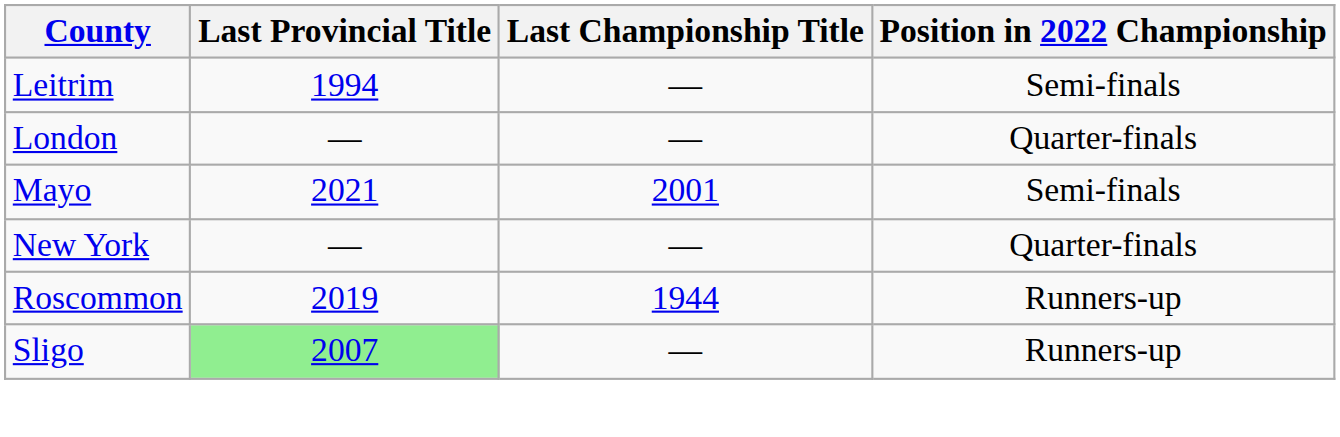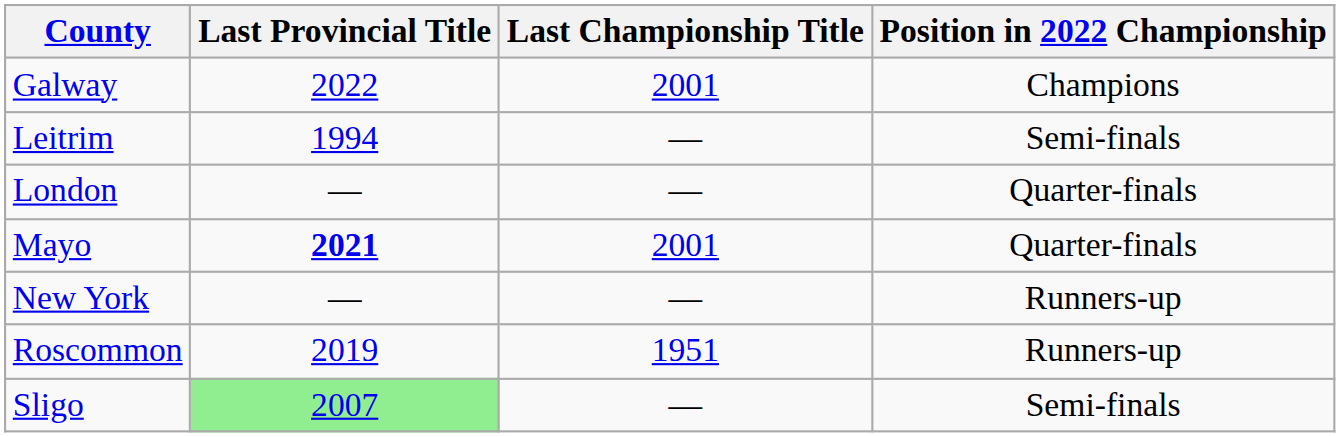+ row: Galway | 2022 | 2001 | Champions
Mayo | Last Provincial Title: normal -> bold
Mayo | Position in 2022 Championship: Semi-finals -> Quarter-finals
New York | Position in 2022 Championship: Quarter-finals -> Runners-up
Roscommon | Last Championship Title: 1944 -> 1951
Sligo | Position in 2022 Championship: Runners-up -> Semi-finals
